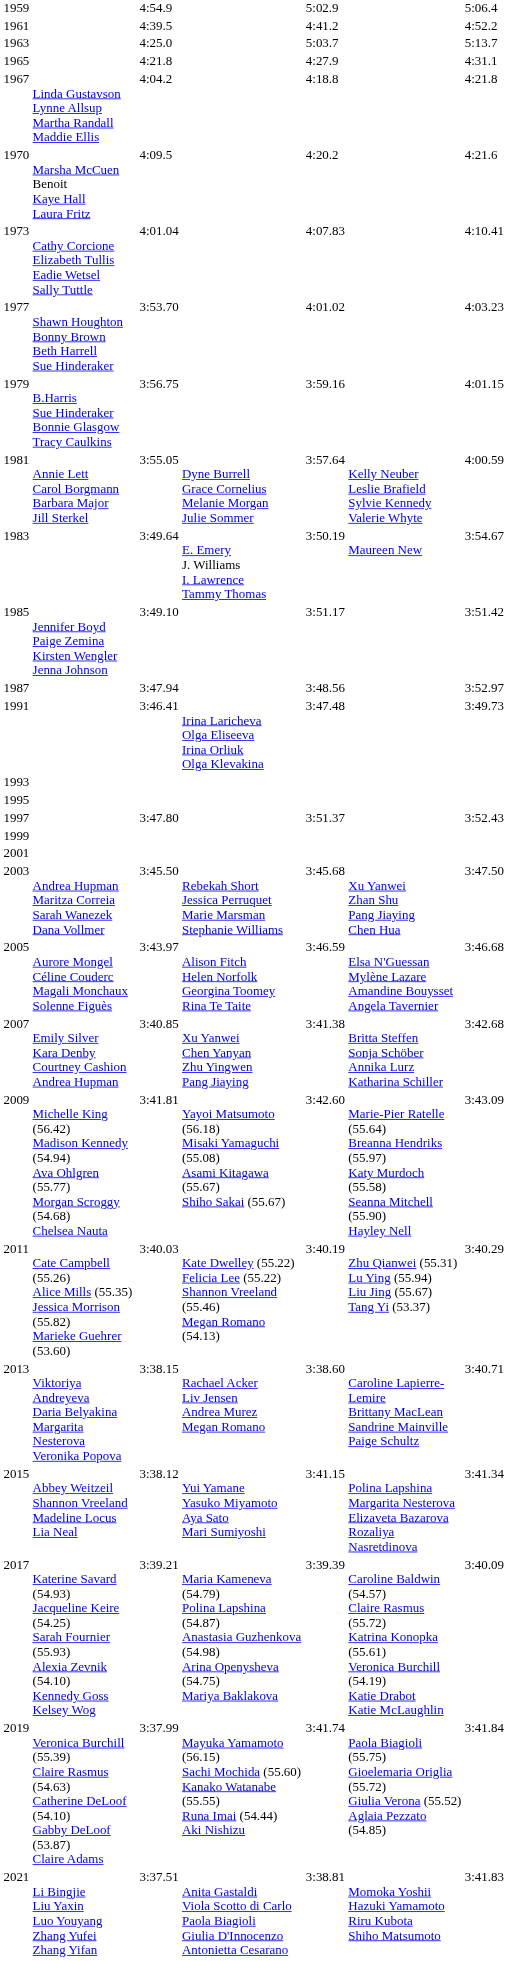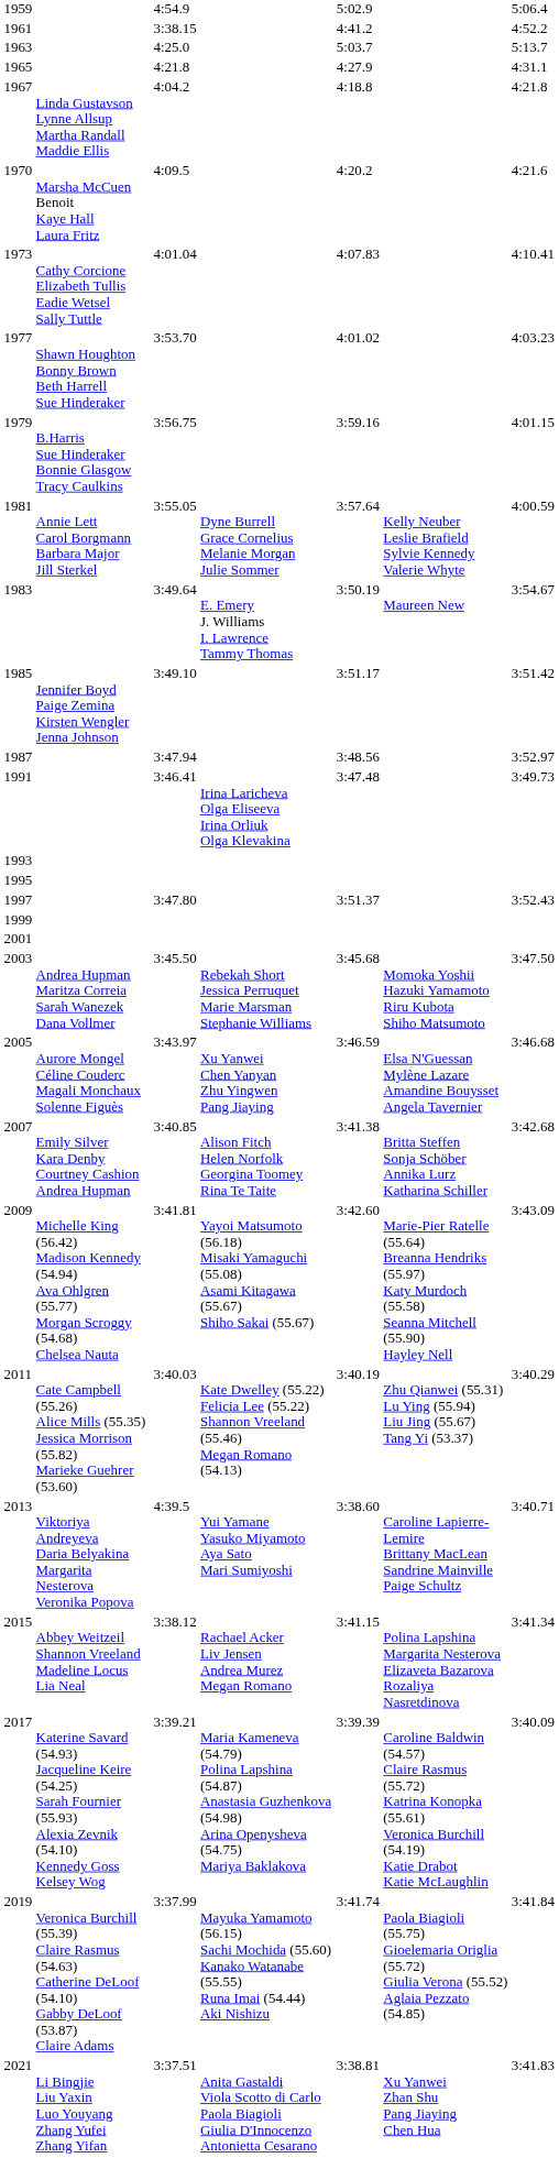1961 | column 3: 4:39.5 -> 3:38.15
2003 | column 6: Xu Yanwei Zhan Shu Pang Jiaying Chen Hua -> Momoka Yoshii Hazuki Yamamoto Riru Kubota Shiho Matsumoto
2005 | column 4: Alison Fitch Helen Norfolk Georgina Toomey Rina Te Taite -> Xu Yanwei Chen Yanyan Zhu Yingwen Pang Jiaying
2007 | column 4: Xu Yanwei Chen Yanyan Zhu Yingwen Pang Jiaying -> Alison Fitch Helen Norfolk Georgina Toomey Rina Te Taite
2013 | column 3: 3:38.15 -> 4:39.5
2013 | column 4: Rachael Acker Liv Jensen Andrea Murez Megan Romano -> Yui Yamane Yasuko Miyamoto Aya Sato Mari Sumiyoshi
2015 | column 4: Yui Yamane Yasuko Miyamoto Aya Sato Mari Sumiyoshi -> Rachael Acker Liv Jensen Andrea Murez Megan Romano
2021 | column 6: Momoka Yoshii Hazuki Yamamoto Riru Kubota Shiho Matsumoto -> Xu Yanwei Zhan Shu Pang Jiaying Chen Hua
